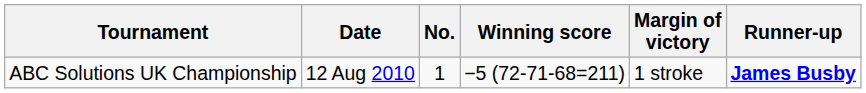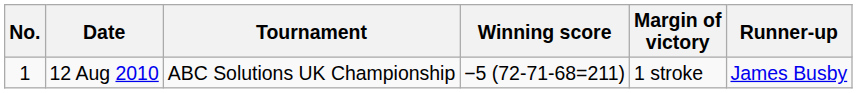columns swapped: No. <-> Tournament
12 Aug 2010 | Runner-up: bold -> normal
